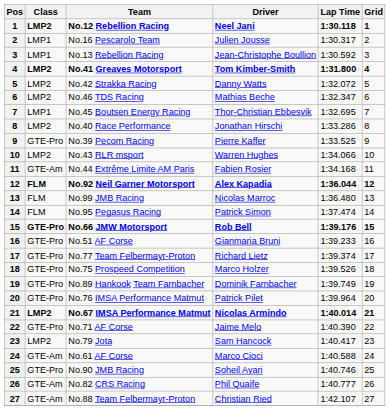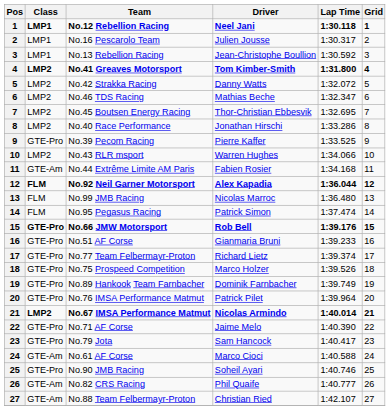No.12 Rebellion Racing | Class: LMP2 -> LMP1
No.45 Boutsen Energy Racing | Class: LMP1 -> LMP2
No.79 Jota | Class: LMP2 -> GTE-Pro
